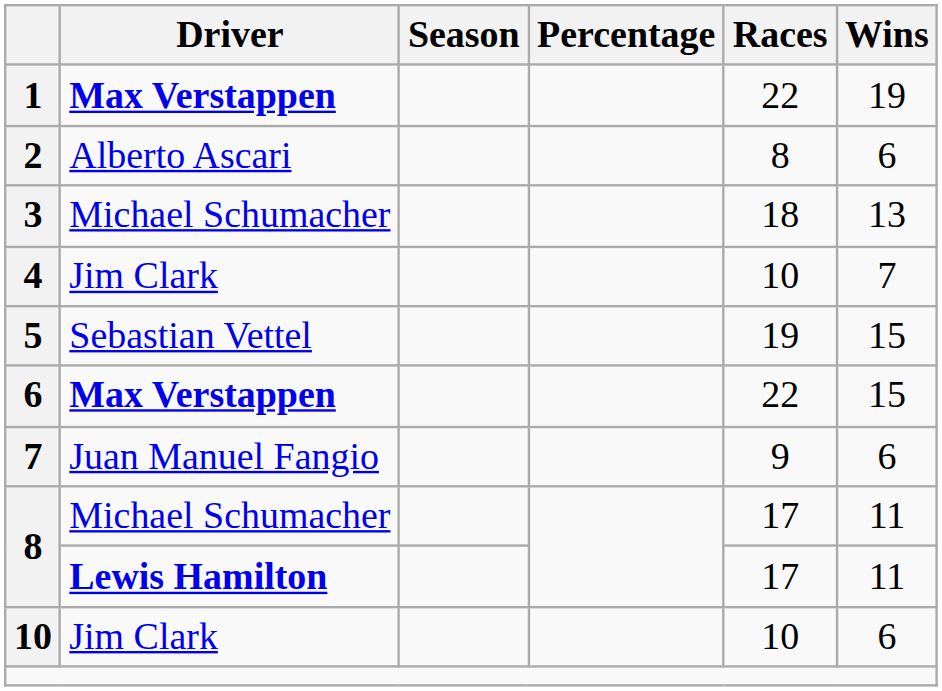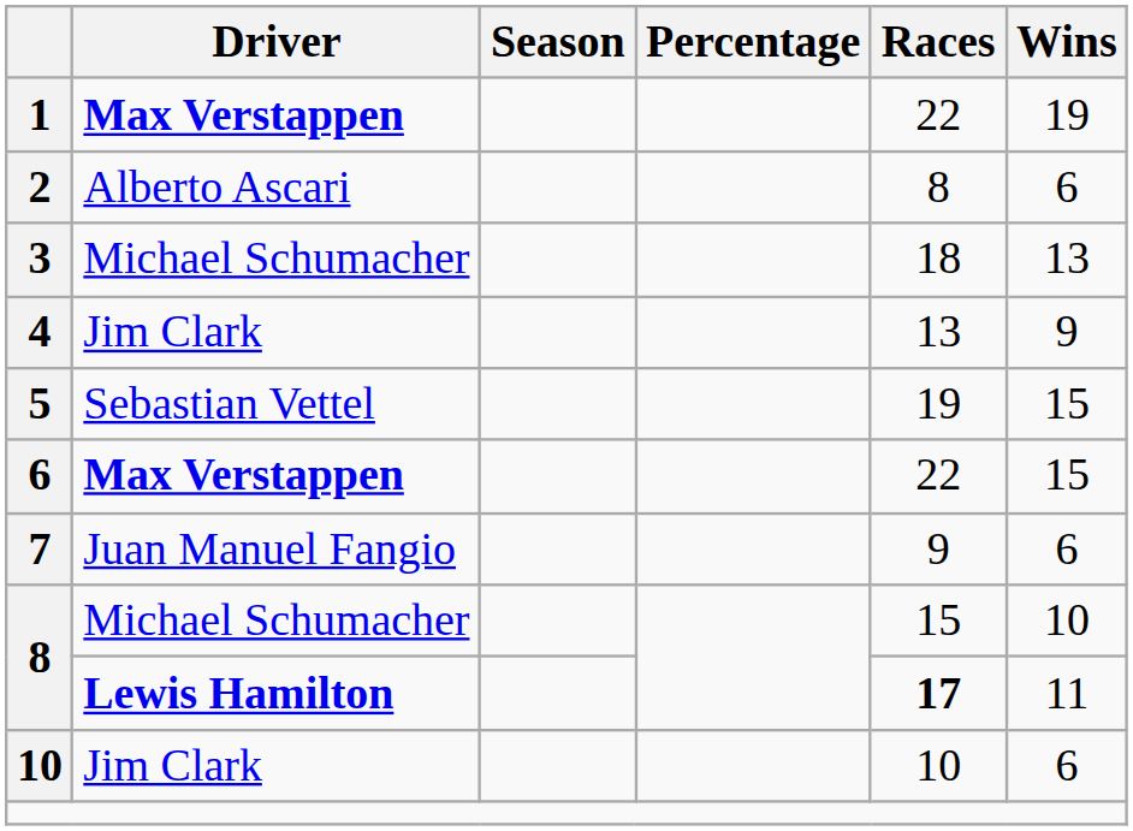4 | Races: 10 -> 13
4 | Wins: 7 -> 9
8 / Michael Schumacher | Races: 17 -> 15
8 / Michael Schumacher | Wins: 11 -> 10
8 / Lewis Hamilton | Races: normal -> bold
